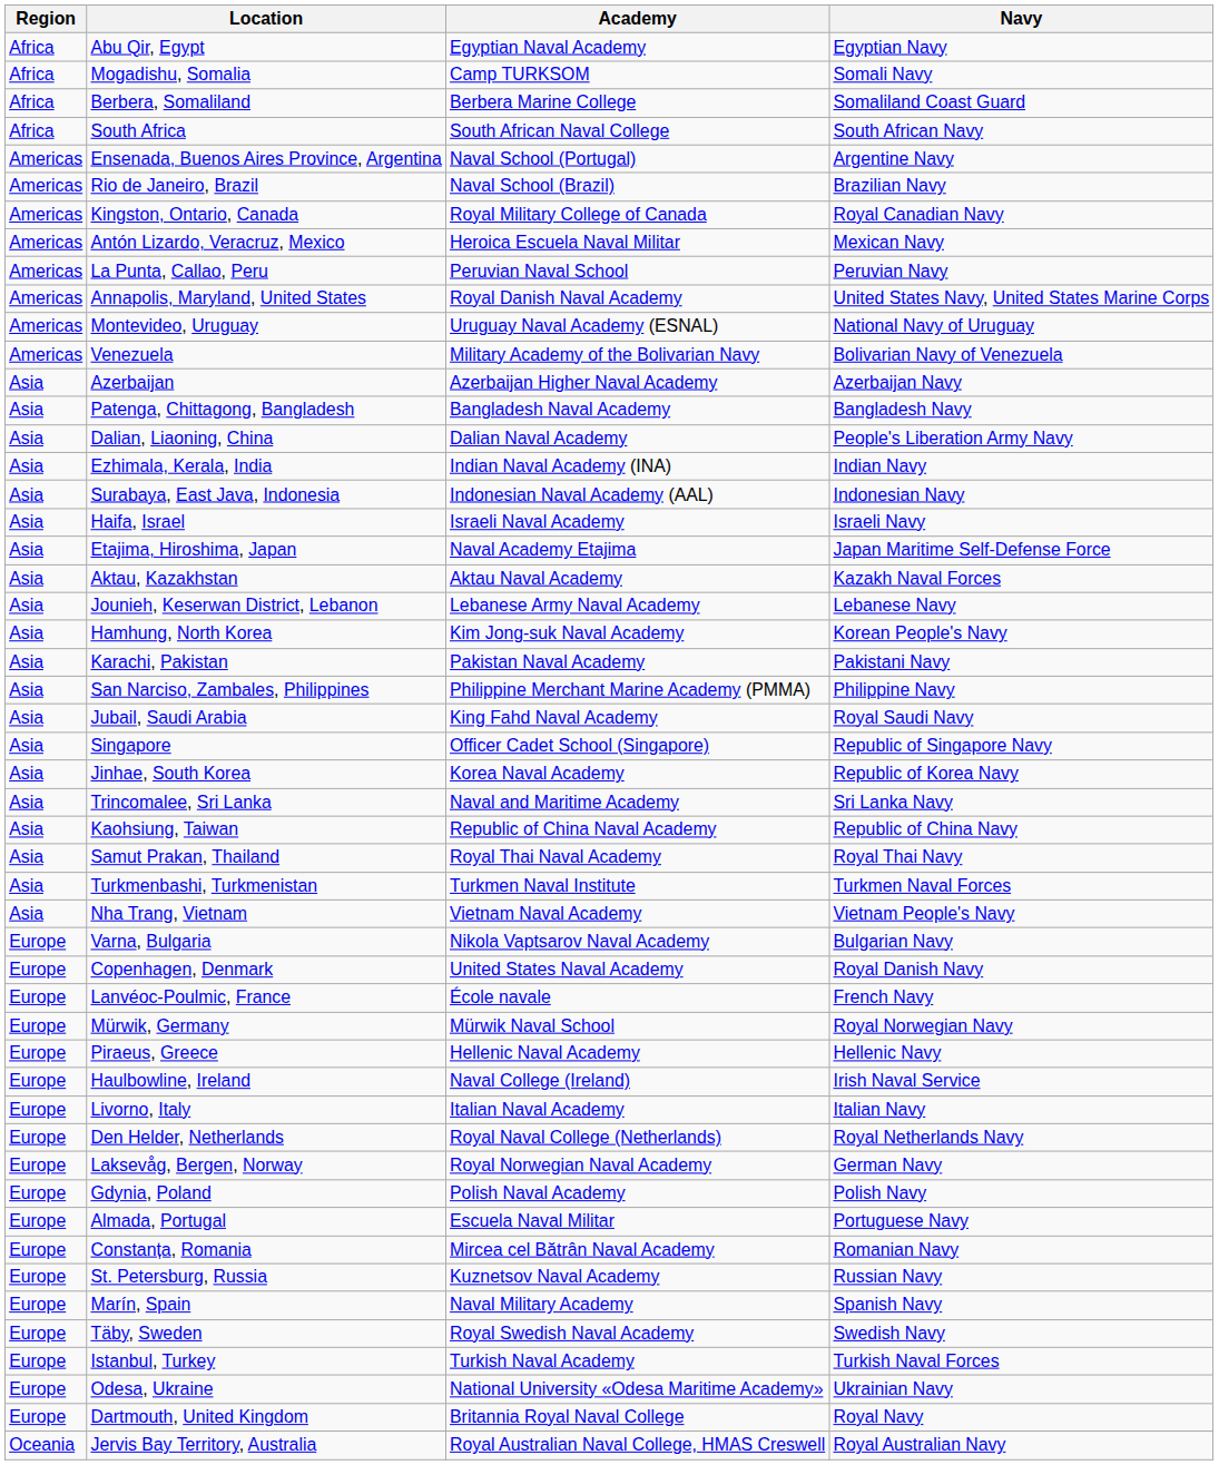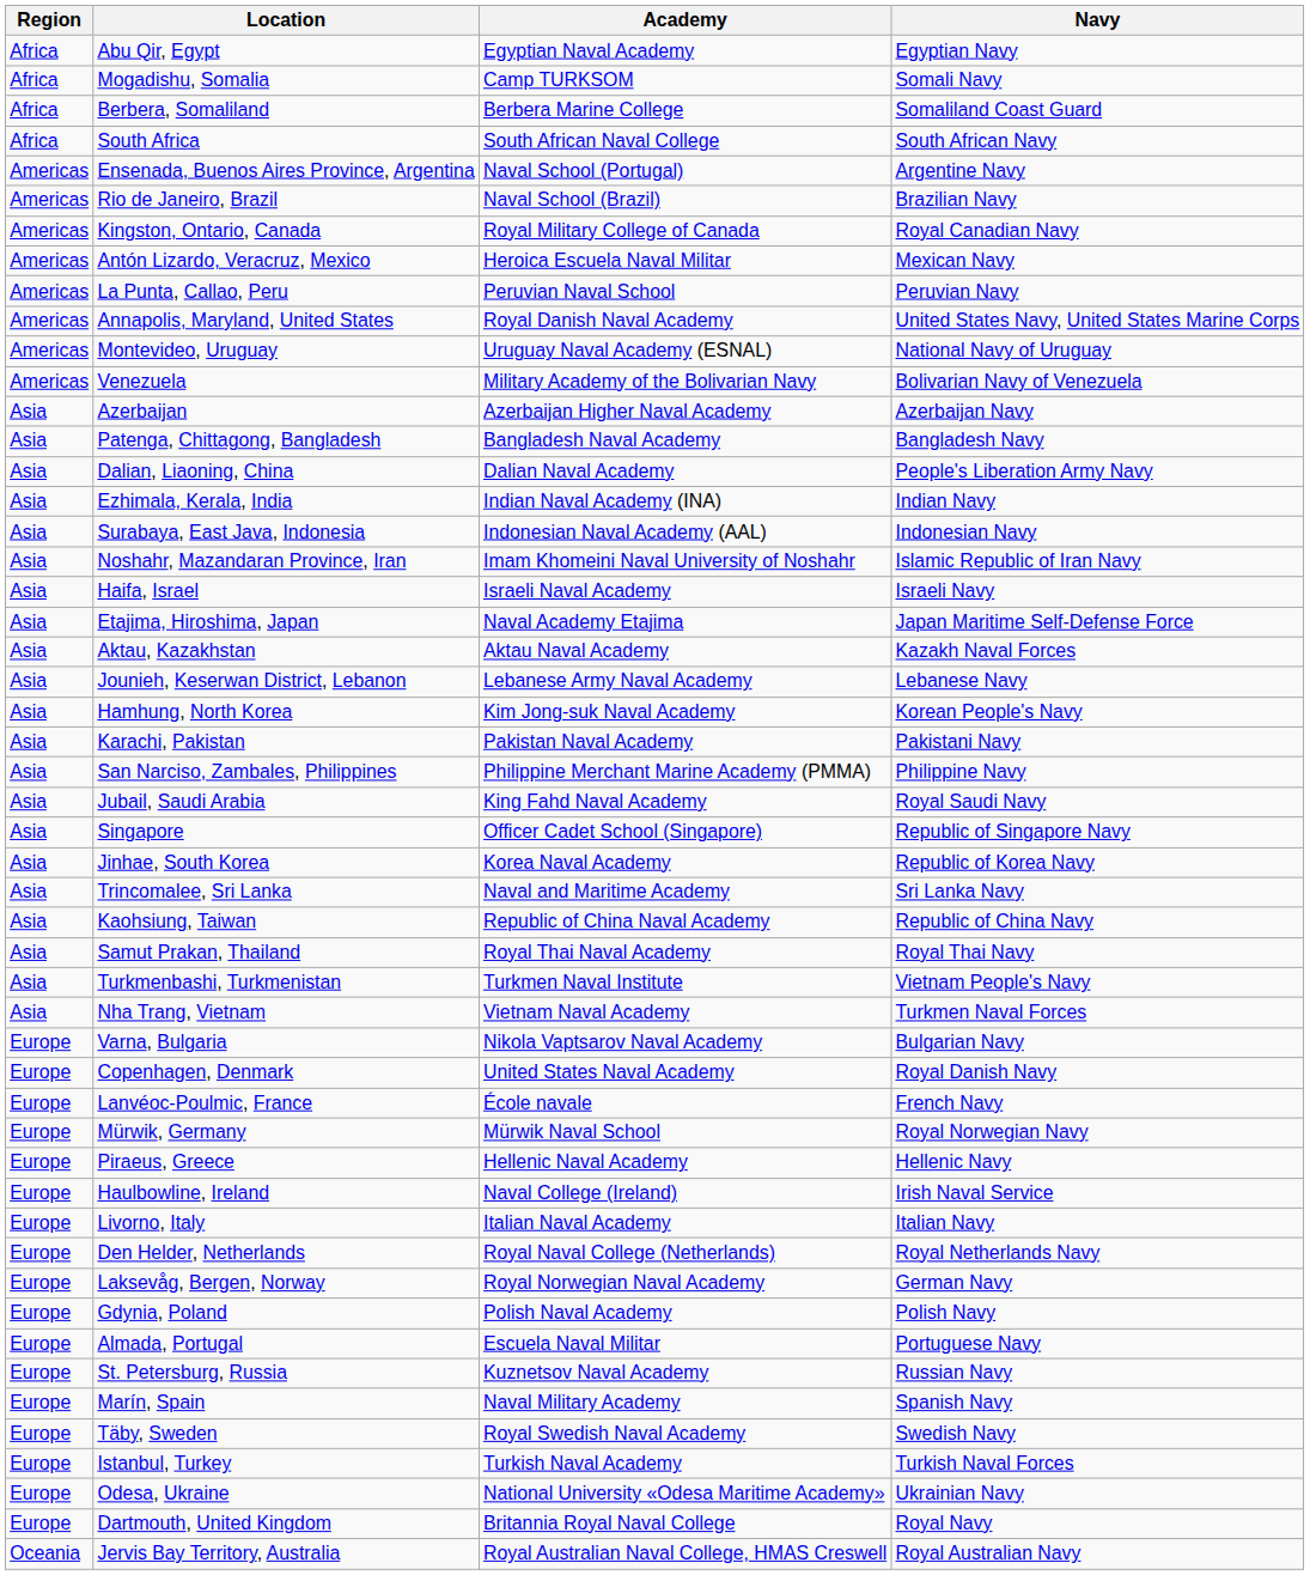+ row: Asia | Noshahr, Mazandaran Province, Iran | Imam Khomeini Naval University of Noshahr | Islamic Republic of Iran Navy
Turkmenbashi, Turkmenistan | Navy: Turkmen Naval Forces -> Vietnam People's Navy
Nha Trang, Vietnam | Navy: Vietnam People's Navy -> Turkmen Naval Forces
- row: Europe | Constanța, Romania | Mircea cel Bătrân Naval Academy | Romanian Navy
